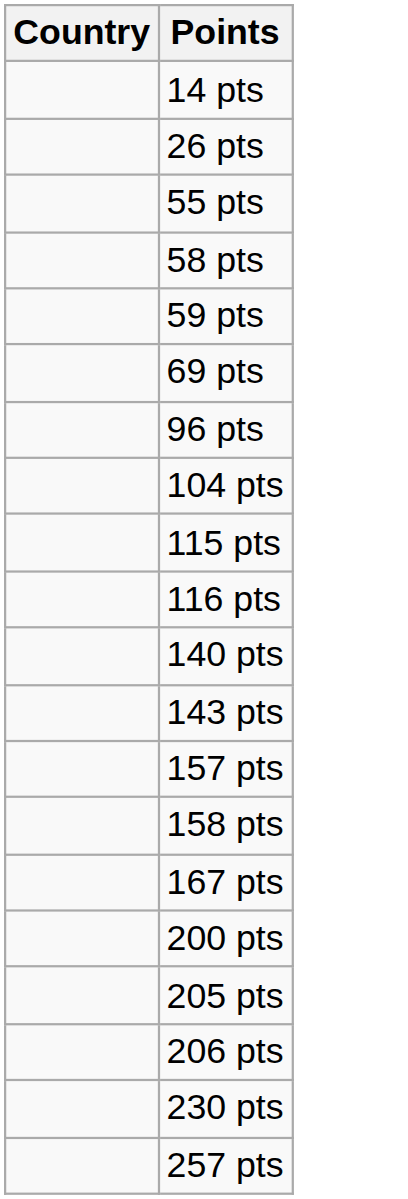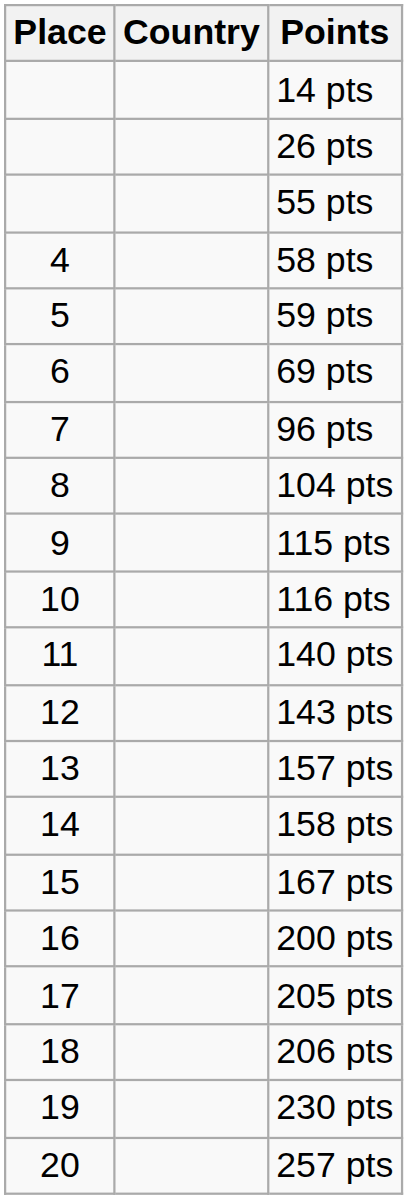+ column: Place | 4 | 5 | 6 | 7 | 8 | 9 | 10 | 11 | 12 | 13 | 14 | 15 | 16 | 17 | 18 | 19 | 20
